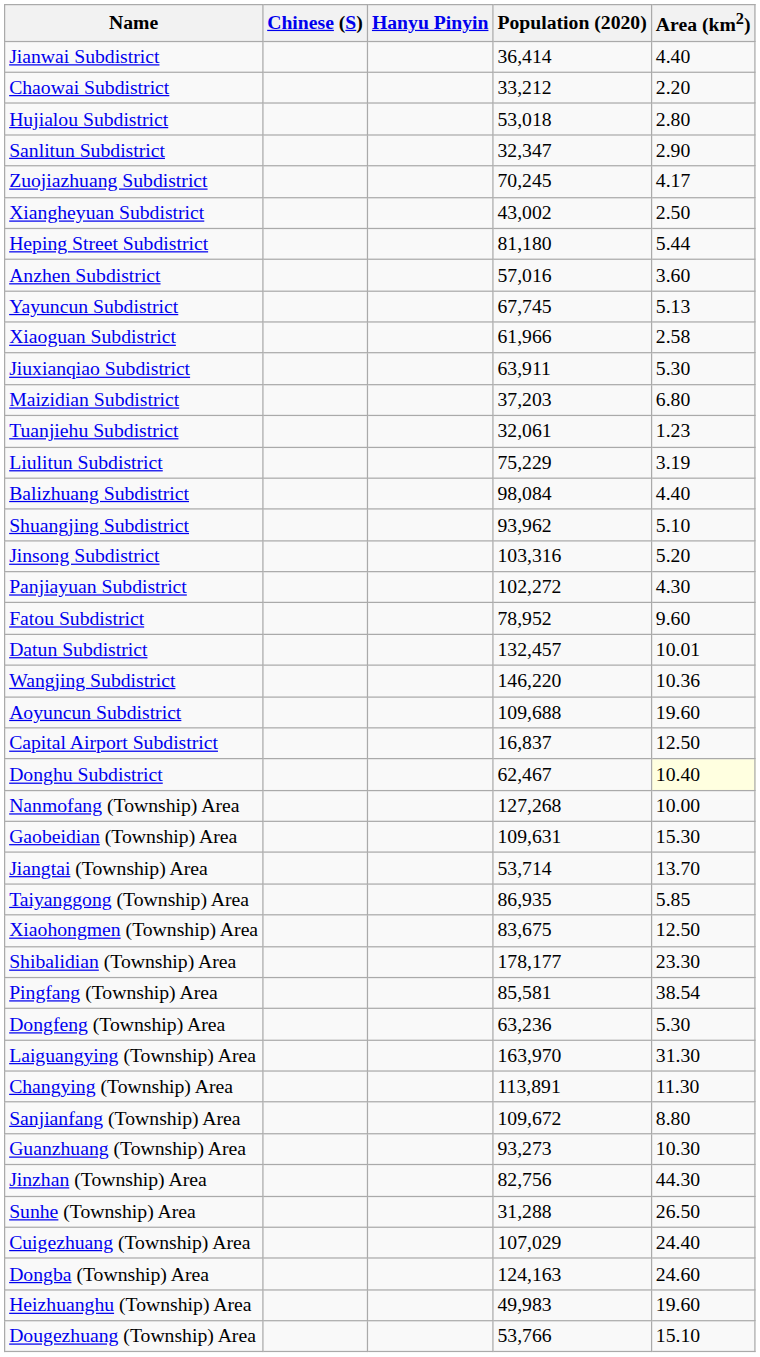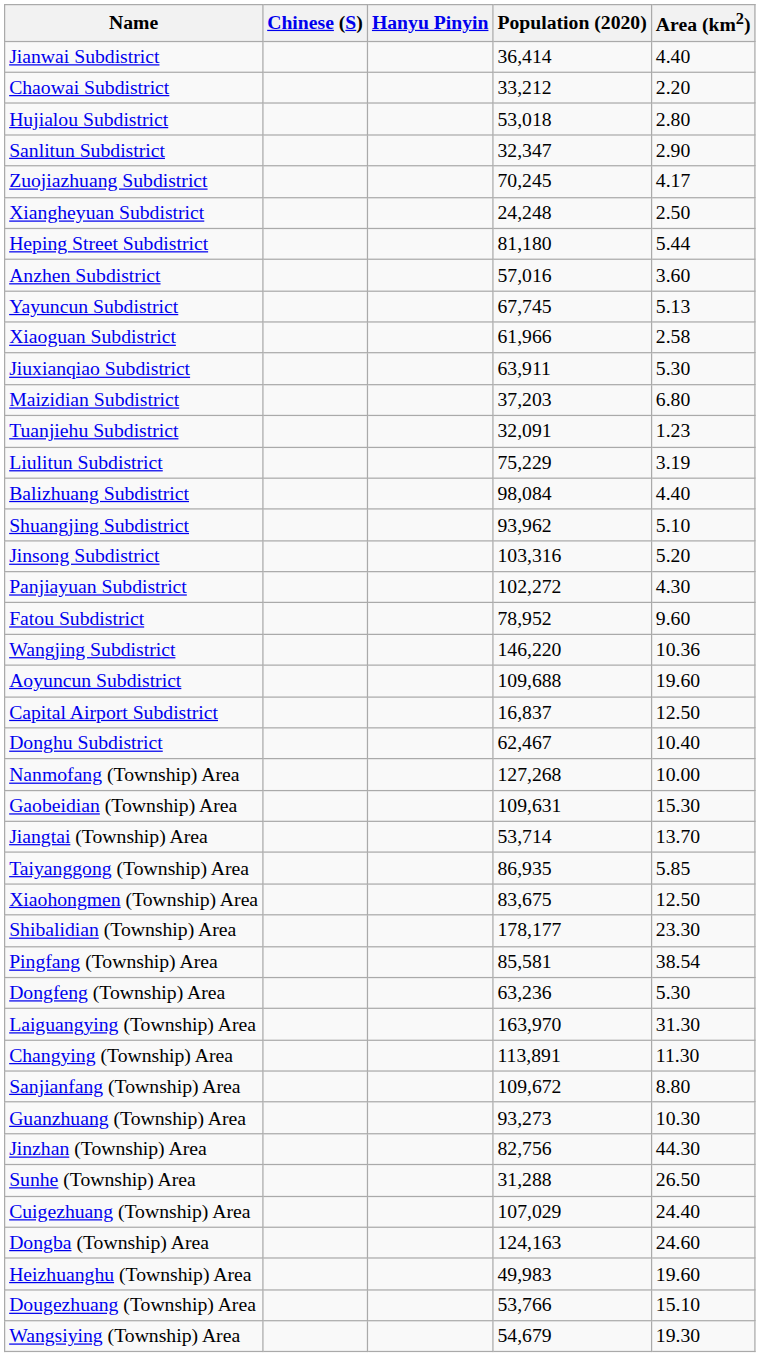Xiangheyuan Subdistrict | Population (2020): 43,002 -> 24,248
Tuanjiehu Subdistrict | Population (2020): 32,061 -> 32,091
- row: Datun Subdistrict | 132,457 | 10.01
Donghu Subdistrict | Area (km2): lightyellow background -> no background
+ row: Wangsiying (Township) Area | 54,679 | 19.30
